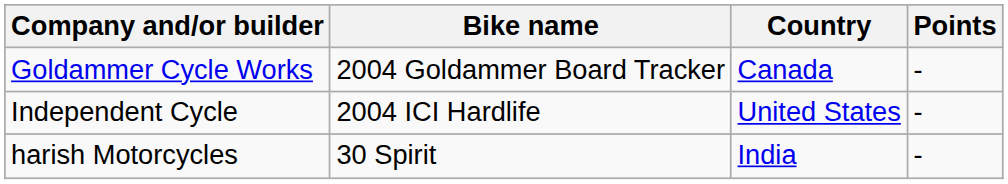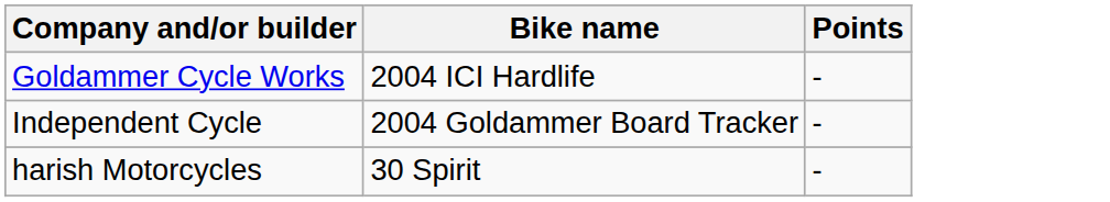- column: Country | Canada | United States | India
Goldammer Cycle Works | Bike name: 2004 Goldammer Board Tracker -> 2004 ICI Hardlife
Independent Cycle | Bike name: 2004 ICI Hardlife -> 2004 Goldammer Board Tracker
